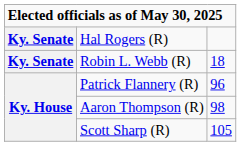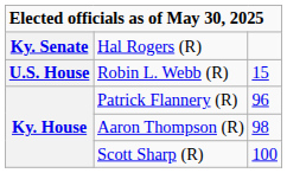Robin L. Webb (R) | column 1: Ky. Senate -> U.S. House
Robin L. Webb (R) | column 3: 18 -> 15
Scott Sharp (R) | column 3: 105 -> 100
